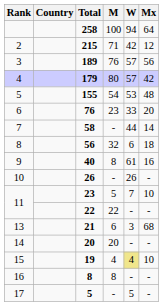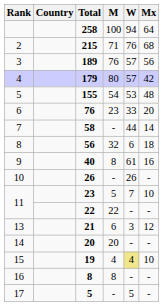2 | W: 42 -> 76
2 | Mx: 12 -> 68
13 | Mx: 68 -> 12
